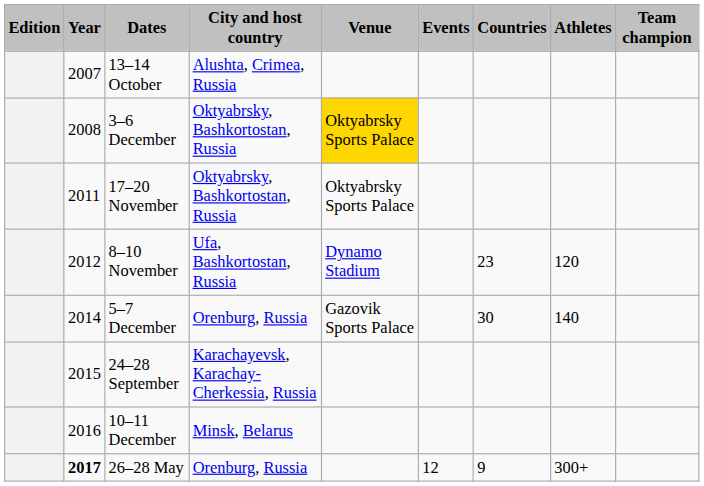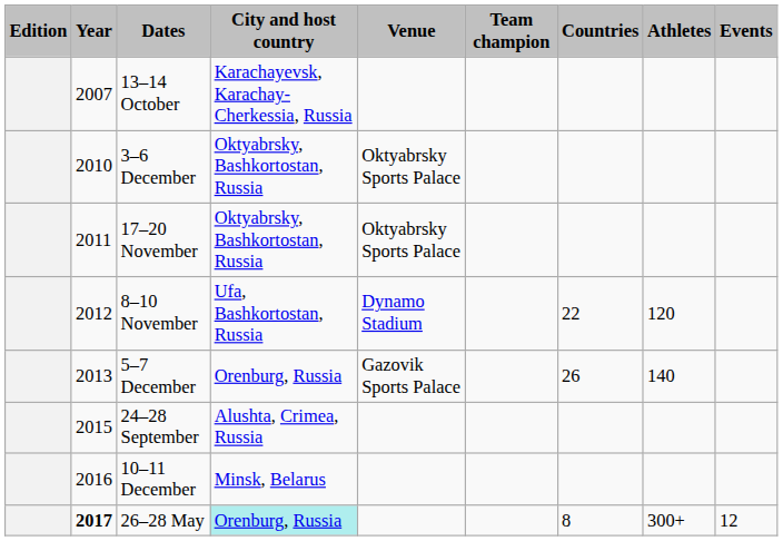columns swapped: Events <-> Team champion
13–14 October | City and host country: Alushta, Crimea, Russia -> Karachayevsk, Karachay-Cherkessia, Russia
3–6 December | Year: 2008 -> 2010
3–6 December | Venue: gold background -> no background
8–10 November | Countries: 23 -> 22
5–7 December | Year: 2014 -> 2013
5–7 December | Countries: 30 -> 26
24–28 September | City and host country: Karachayevsk, Karachay-Cherkessia, Russia -> Alushta, Crimea, Russia
26–28 May | City and host country: no background -> paleturquoise background
26–28 May | Countries: 9 -> 8
